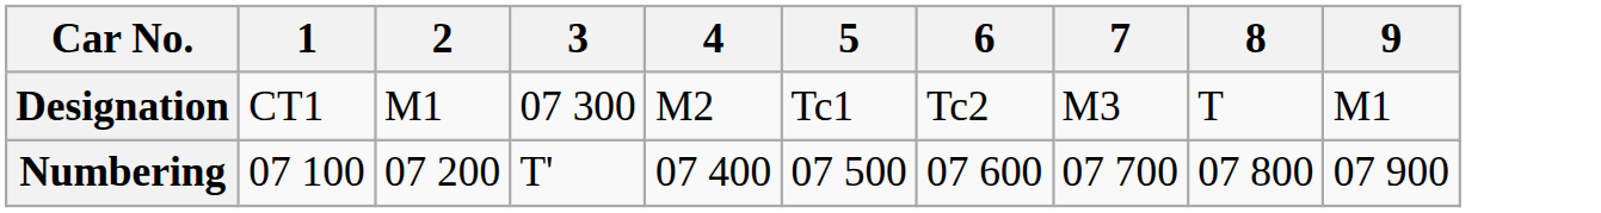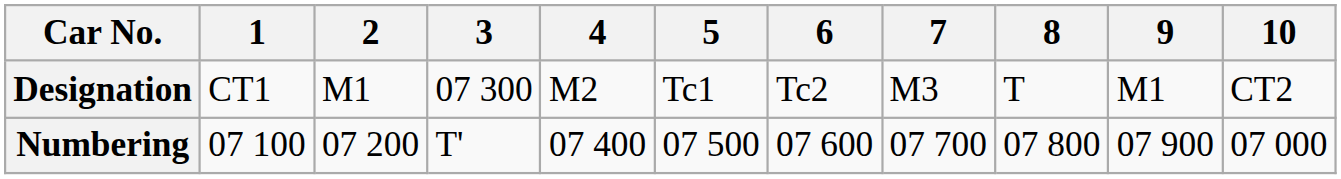+ column: 10 | CT2 | 07 000
